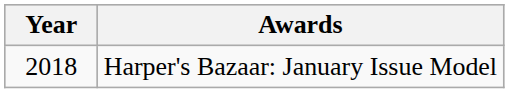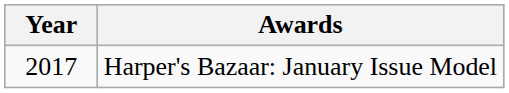Harper's Bazaar: January Issue Model | Year: 2018 -> 2017
